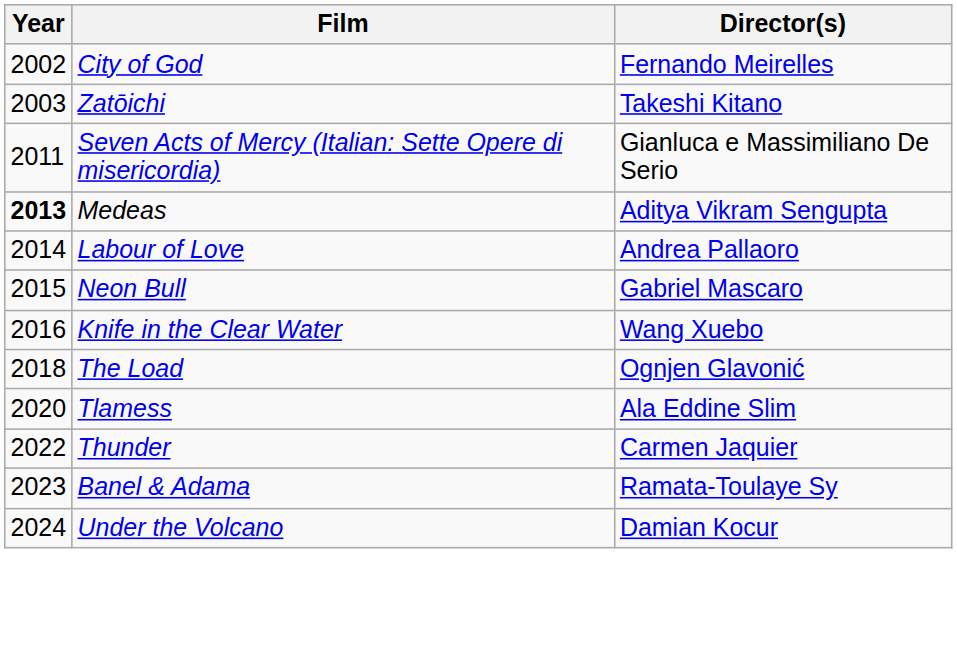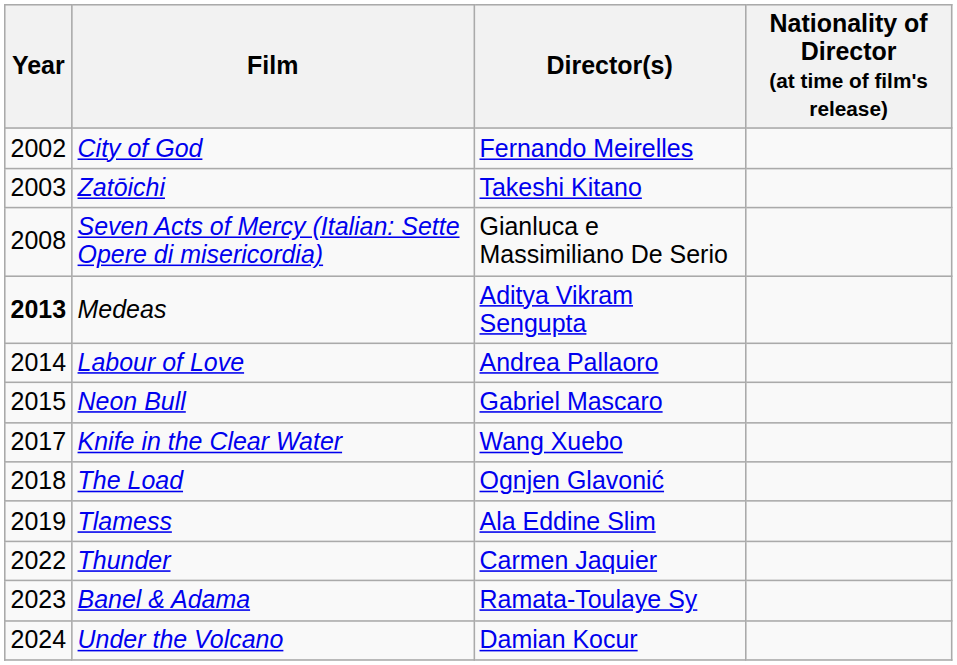+ column: Nationality of Director (at time of film's release)
Seven Acts of Mercy (Italian: Sette Opere di misericordia) | Year: 2011 -> 2008
Knife in the Clear Water | Year: 2016 -> 2017
Tlamess | Year: 2020 -> 2019
